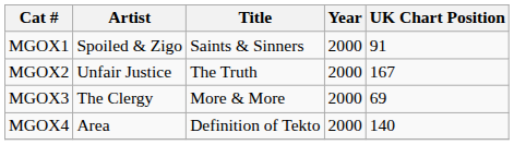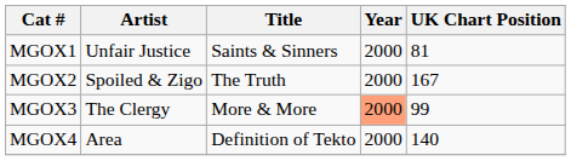MGOX1 | Artist: Spoiled & Zigo -> Unfair Justice
MGOX1 | UK Chart Position: 91 -> 81
MGOX2 | Artist: Unfair Justice -> Spoiled & Zigo
MGOX3 | Year: no background -> lightsalmon background
MGOX3 | UK Chart Position: 69 -> 99
